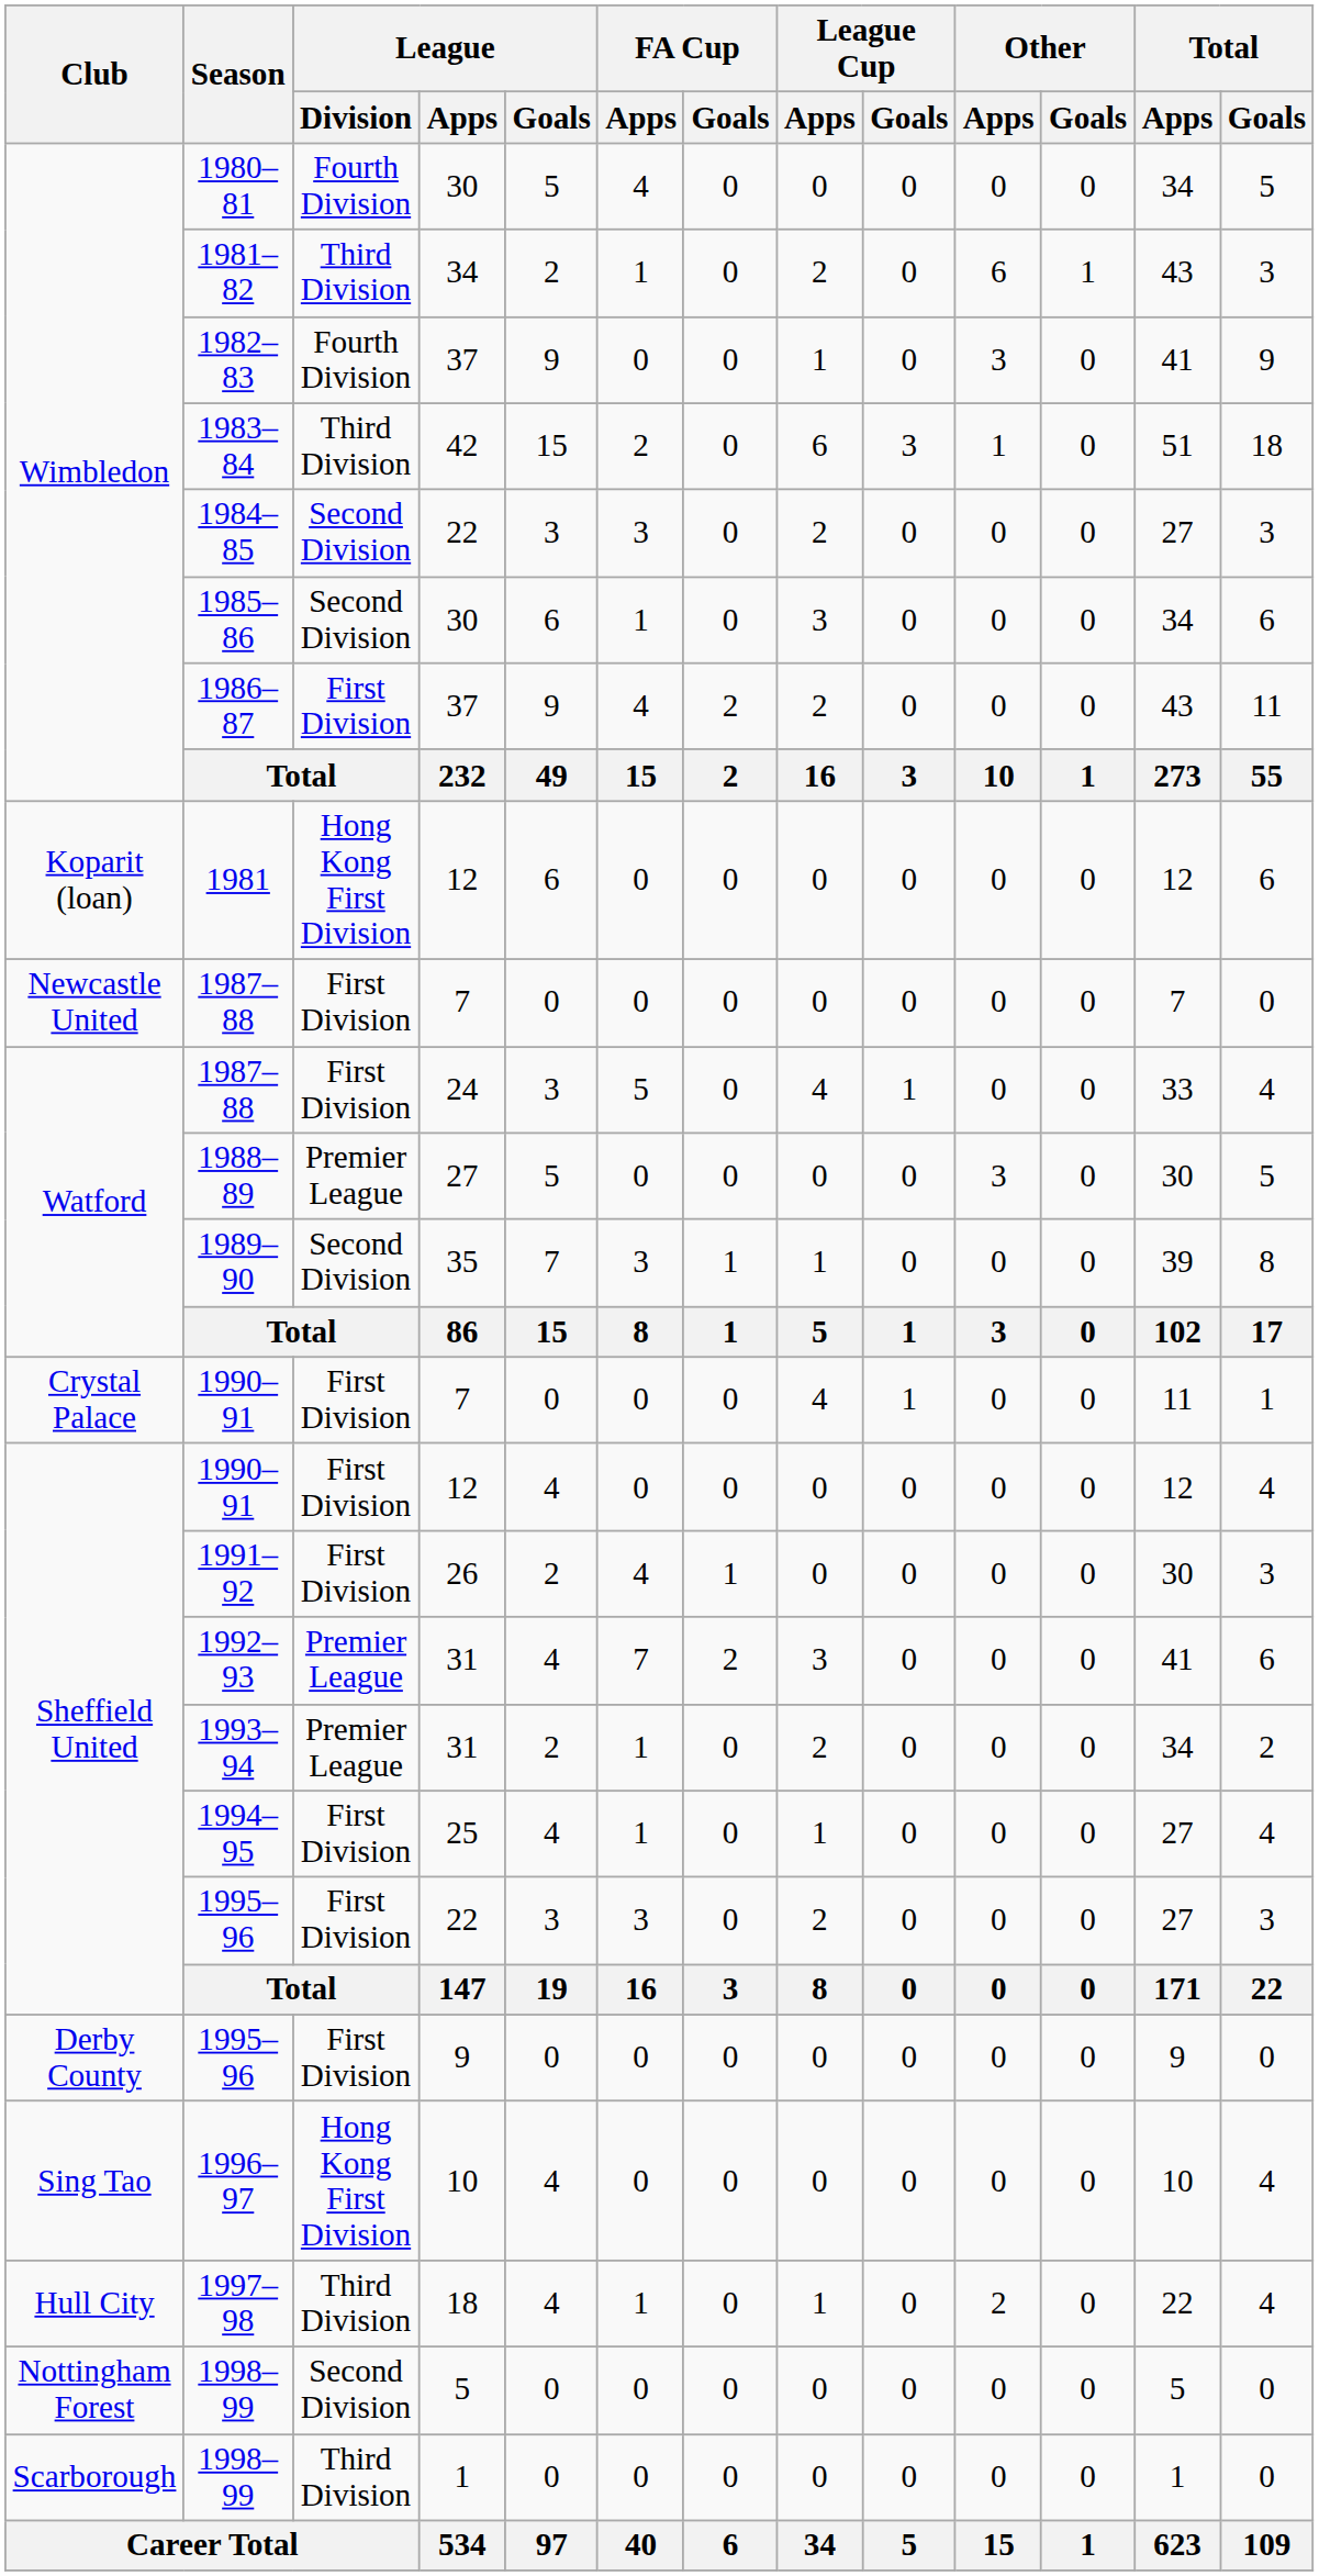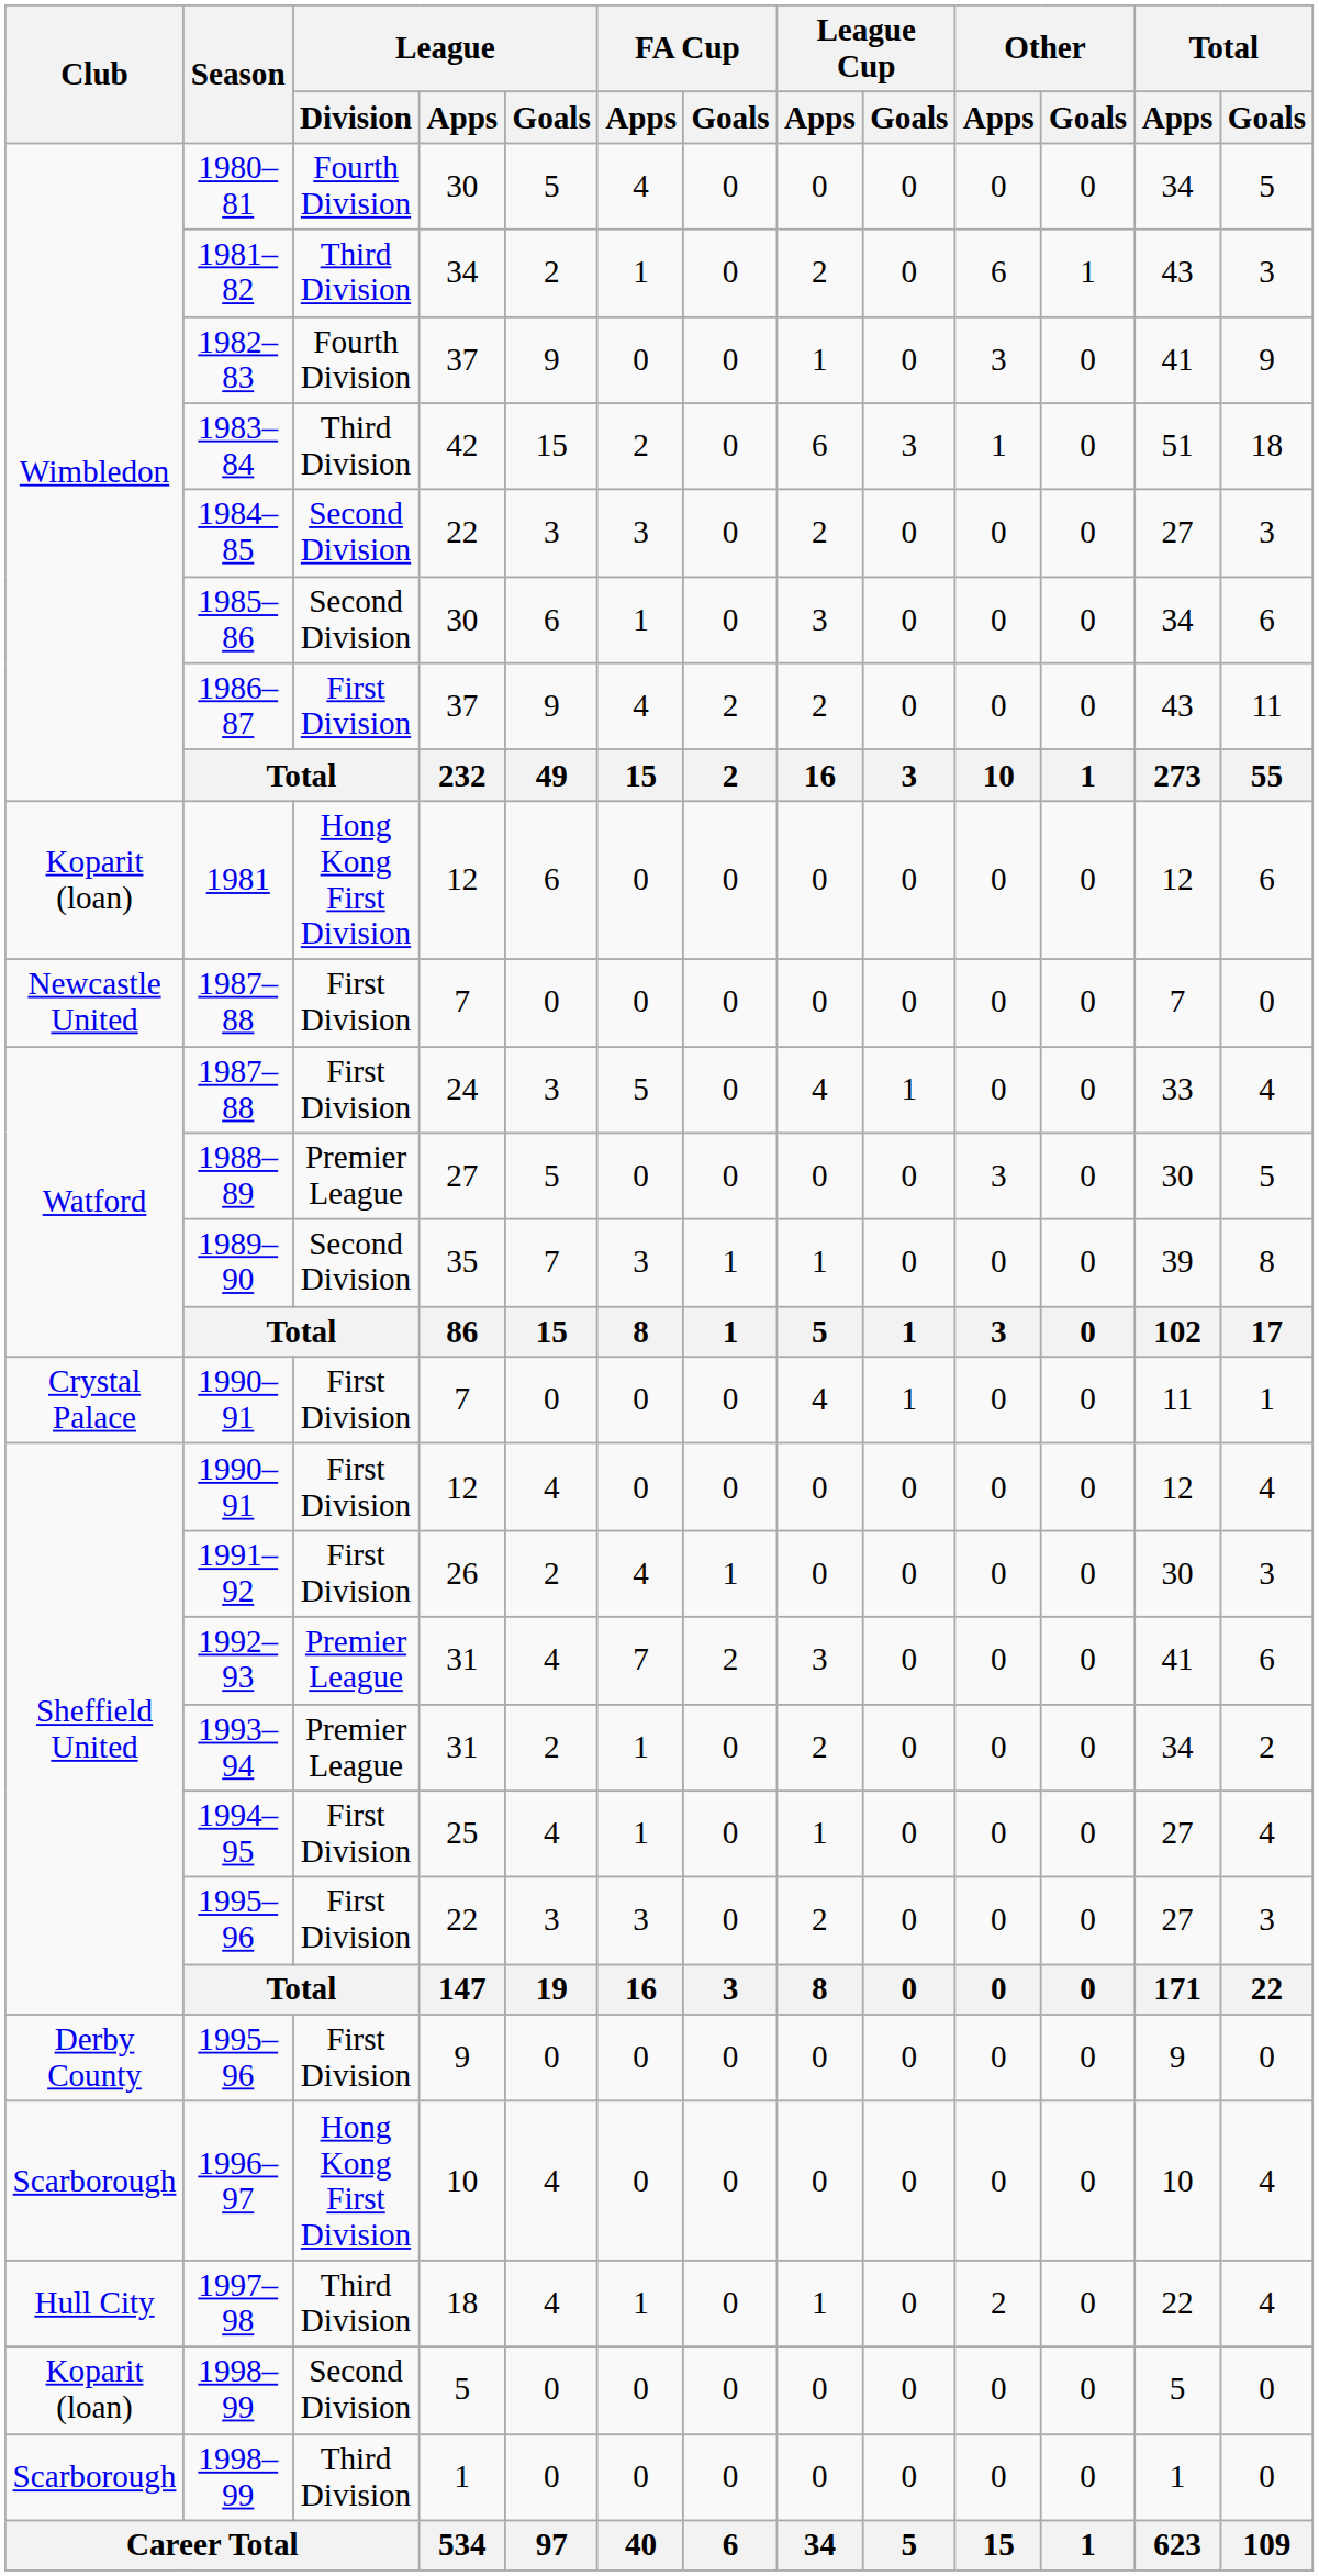1996–97 | Club: Sing Tao -> Scarborough
1998–99 / 5 | Club: Nottingham Forest -> Koparit (loan)
